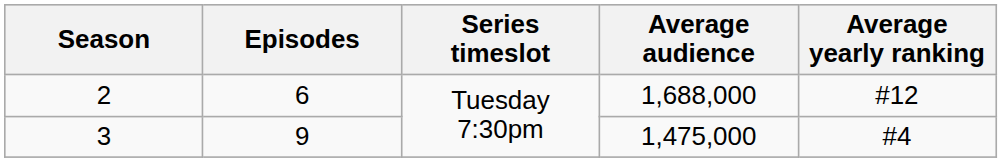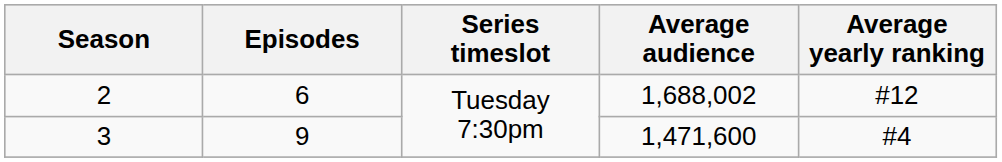2 | Average audience: 1,688,000 -> 1,688,002
3 | Average audience: 1,475,000 -> 1,471,600
